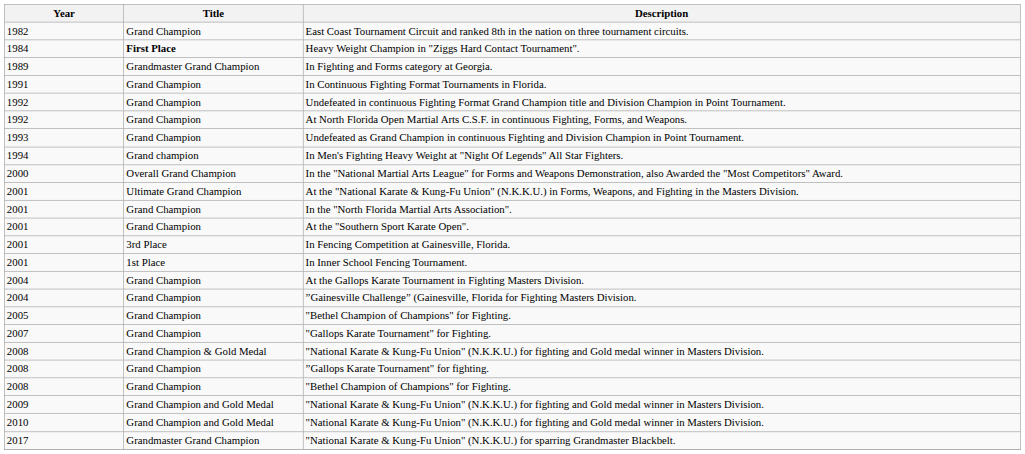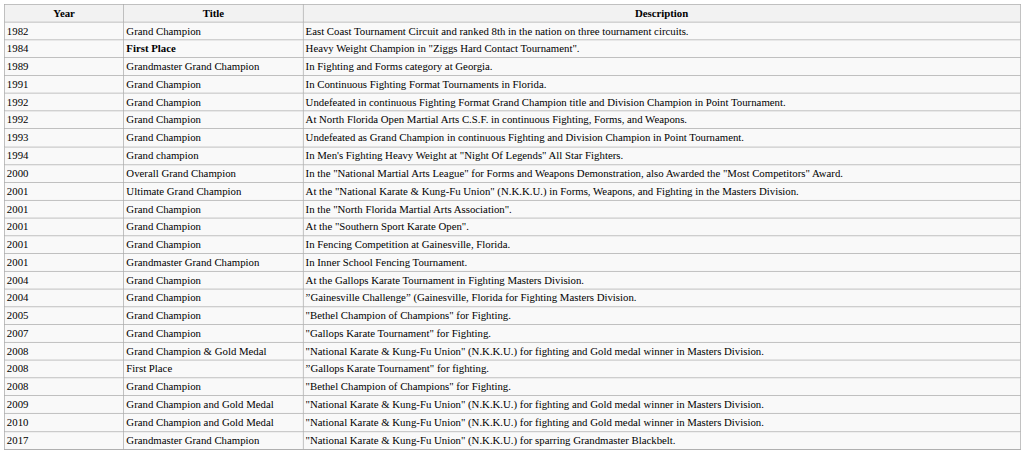In Fencing Competition at Gainesville, Florida. | Title: 3rd Place -> Grand Champion
In Inner School Fencing Tournament. | Title: 1st Place -> Grandmaster Grand Champion
”Gallops Karate Tournament" for fighting. | Title: Grand Champion -> First Place
